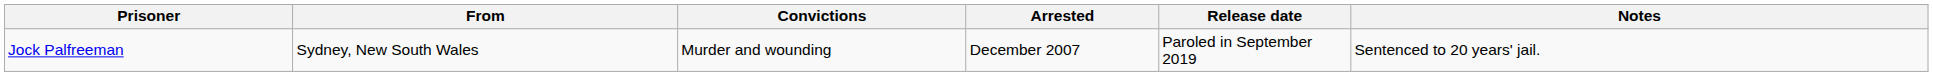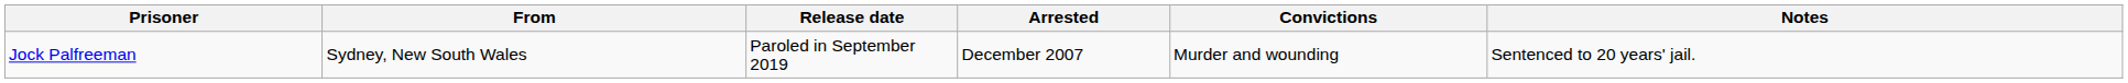columns swapped: Convictions <-> Release date
